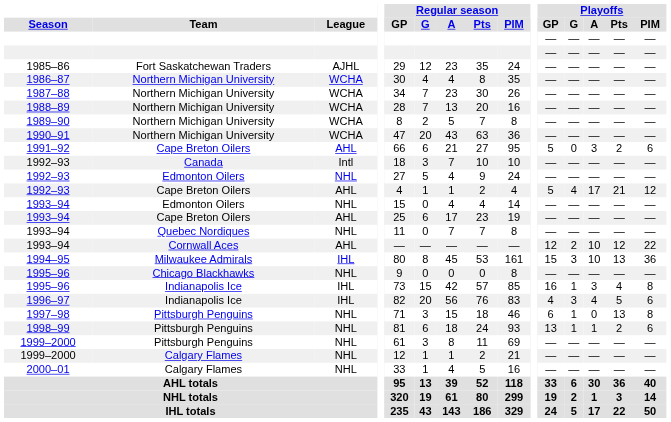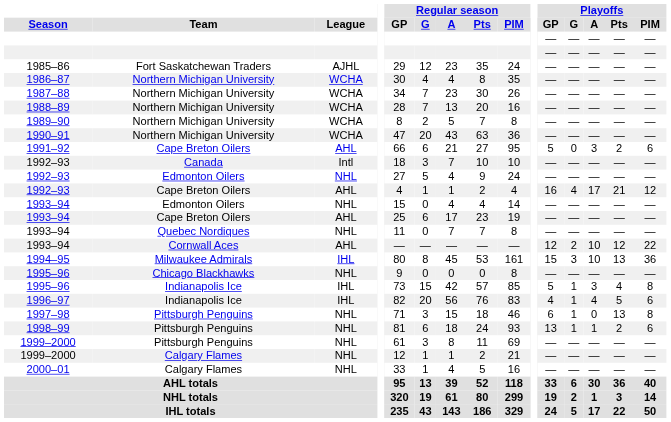1992–93 / Cape Breton Oilers | Playoffs / GP: 5 -> 16
1995–96 / Indianapolis Ice | Playoffs / GP: 16 -> 5
1996–97 | Playoffs / G: 3 -> 1
